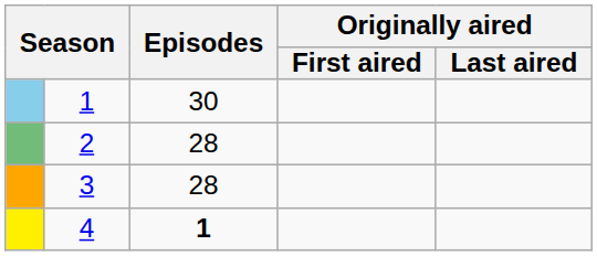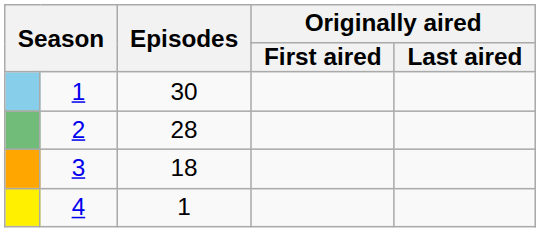3 | Episodes: 28 -> 18
4 | Episodes: bold -> normal
